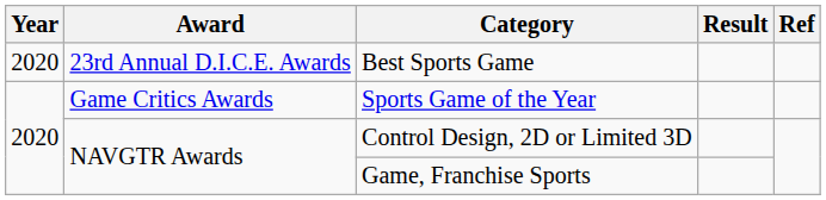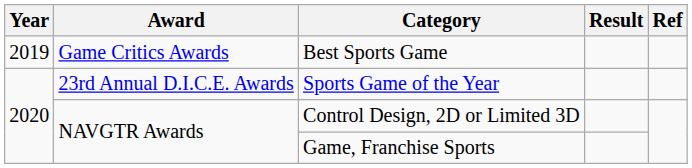Best Sports Game | Year: 2020 -> 2019
Best Sports Game | Award: 23rd Annual D.I.C.E. Awards -> Game Critics Awards
Sports Game of the Year | Award: Game Critics Awards -> 23rd Annual D.I.C.E. Awards
